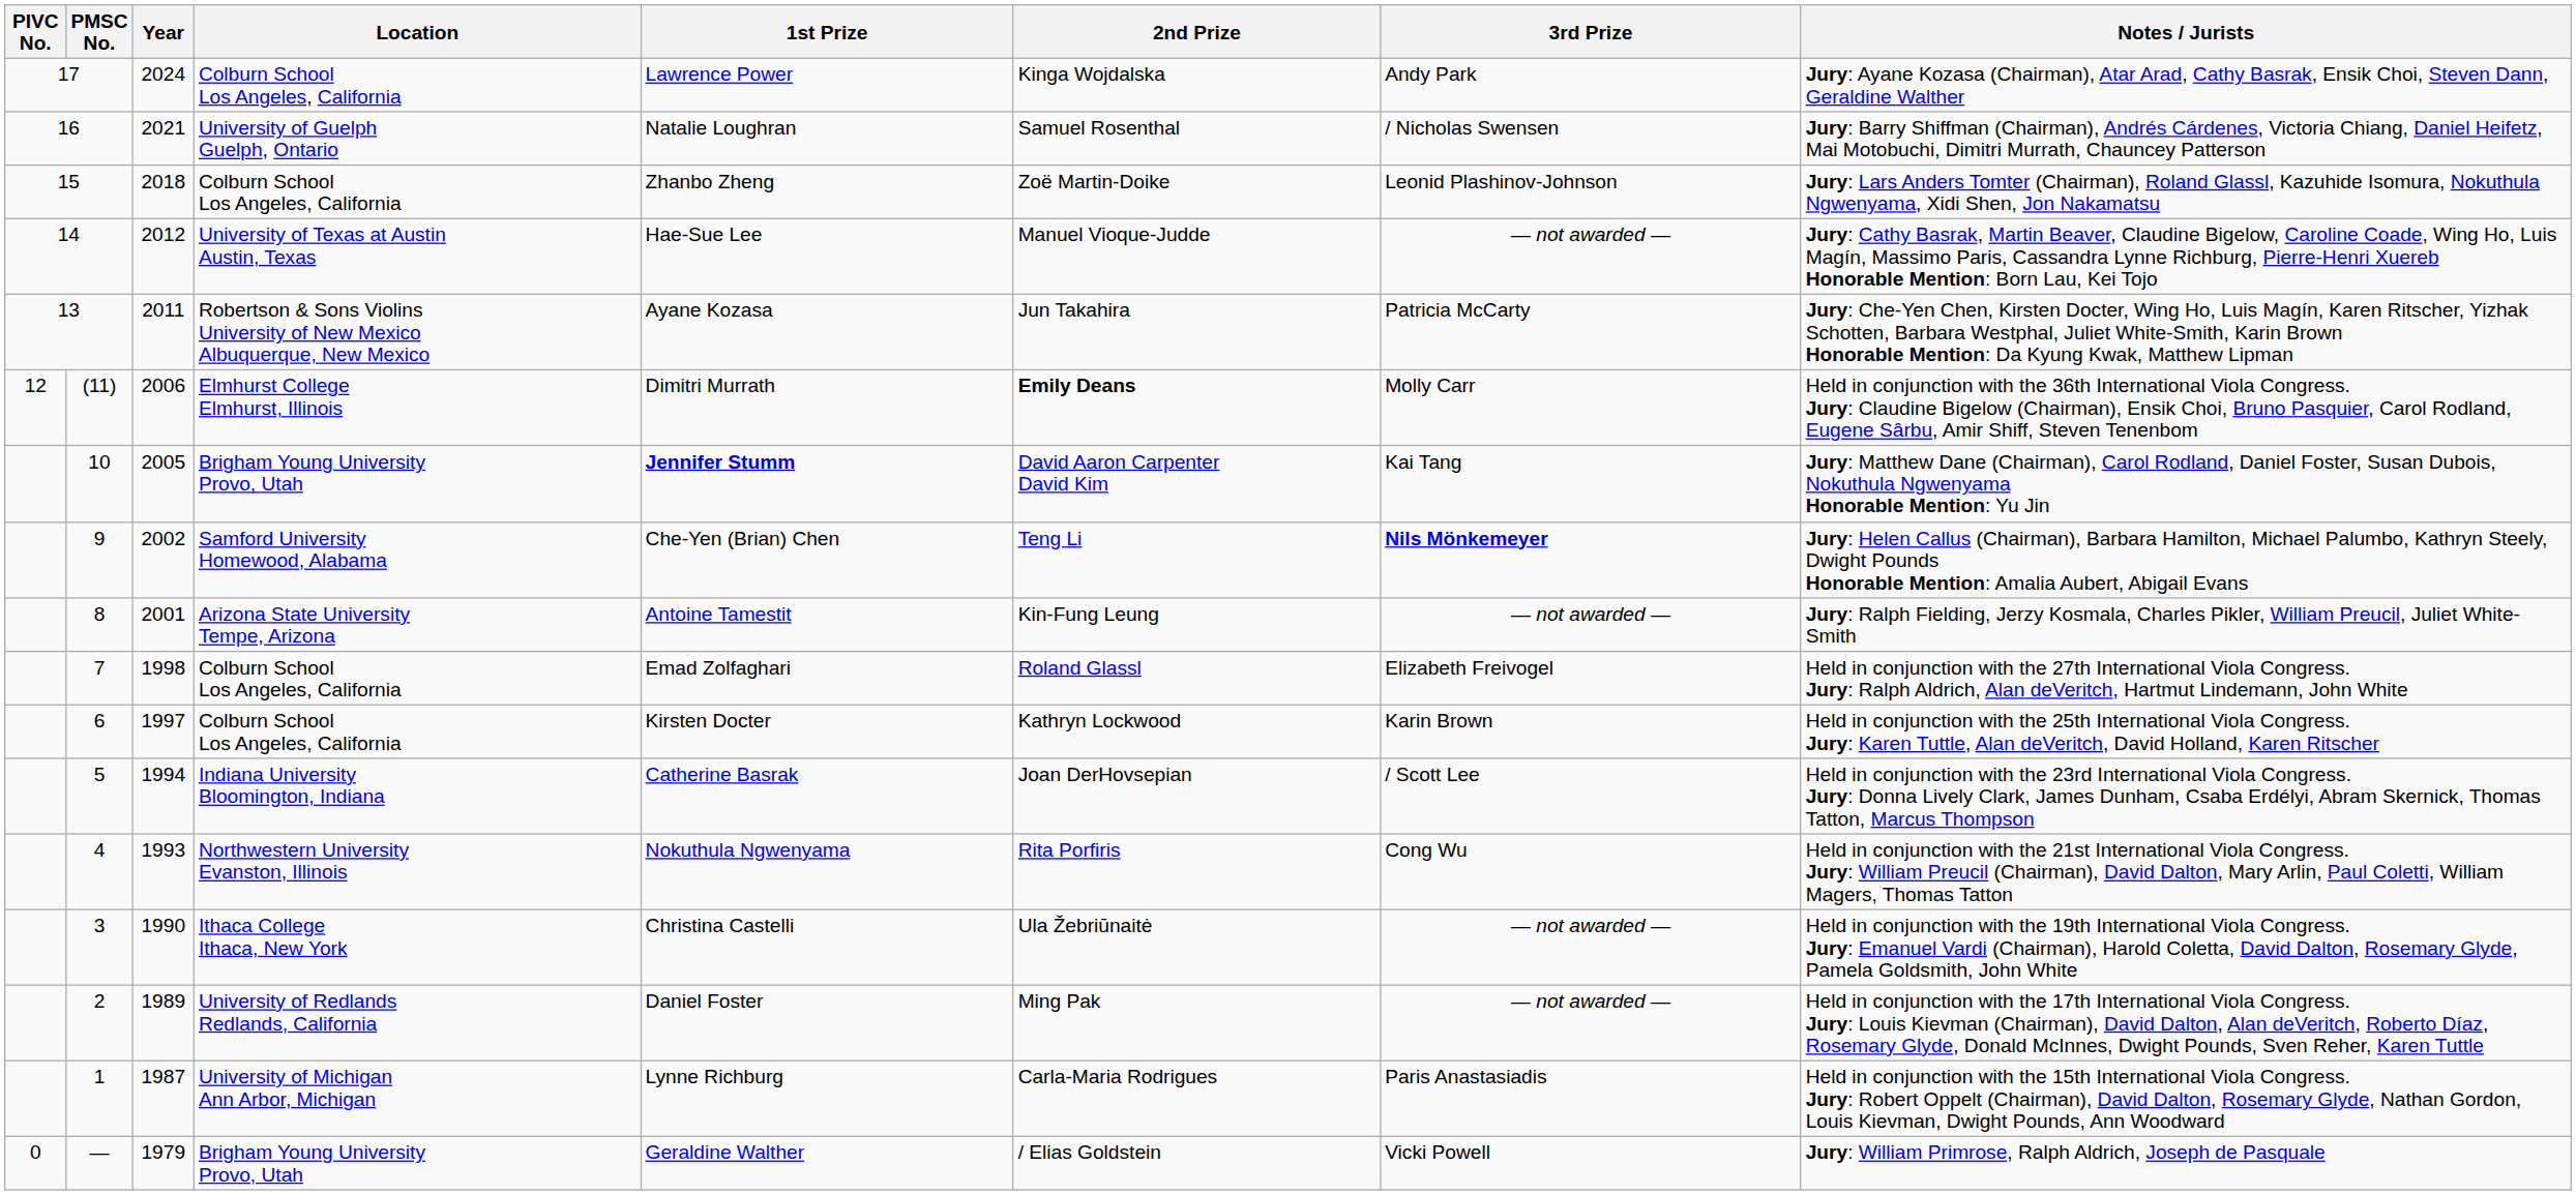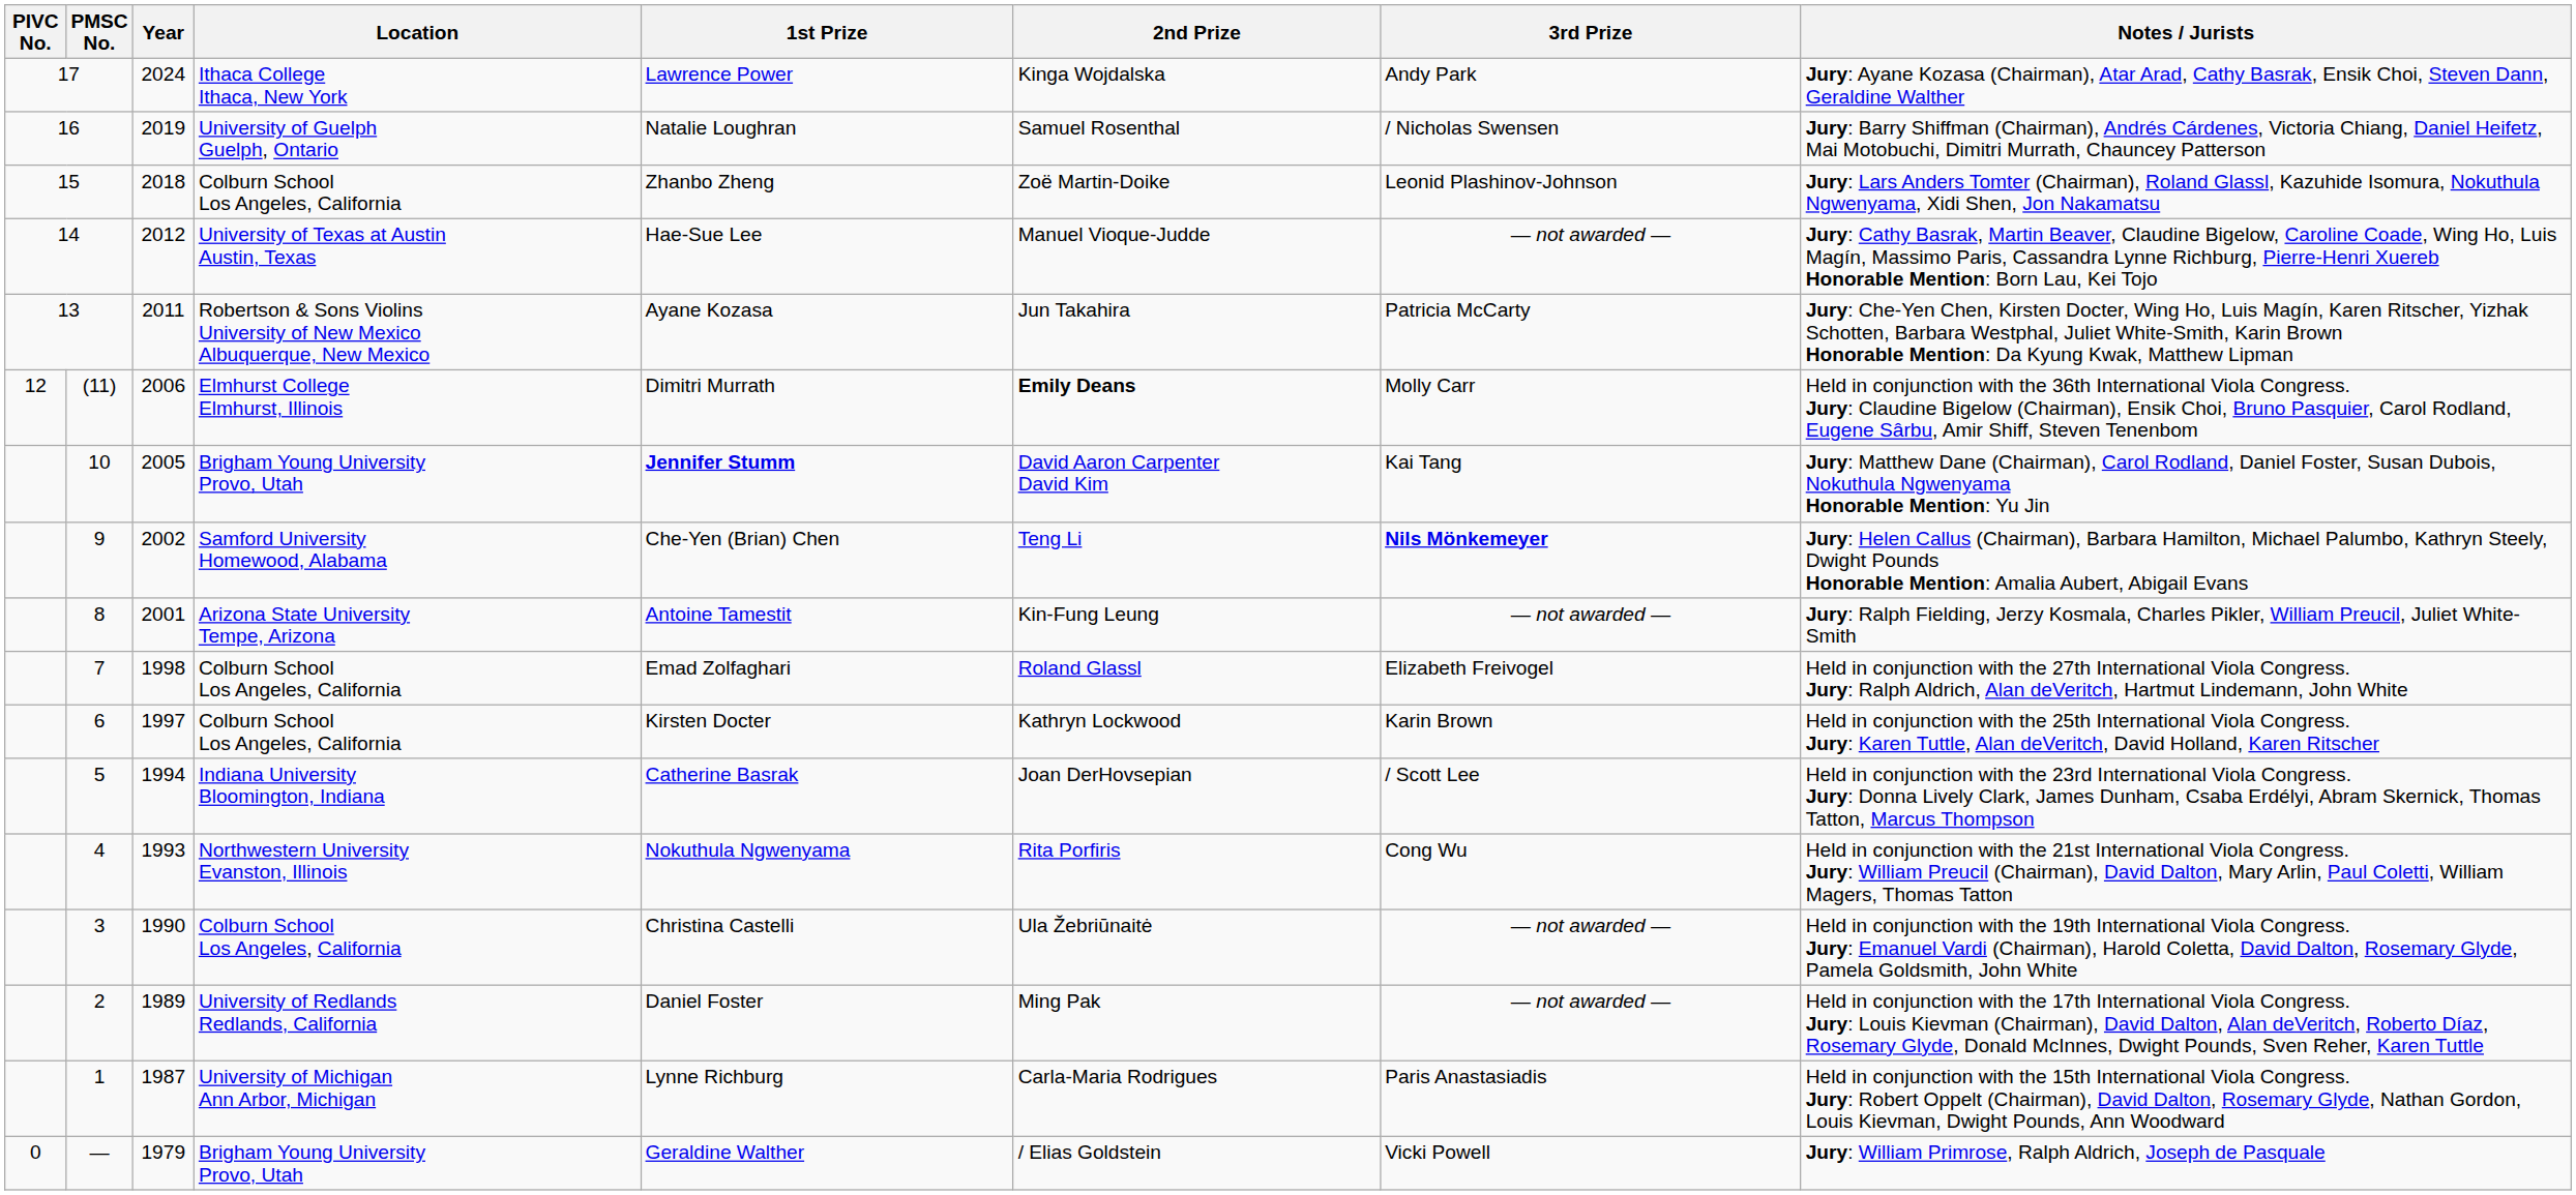17 | Location: Colburn School Los Angeles, California -> Ithaca College Ithaca, New York
16 | Year: 2021 -> 2019
3 | Location: Ithaca College Ithaca, New York -> Colburn School Los Angeles, California
